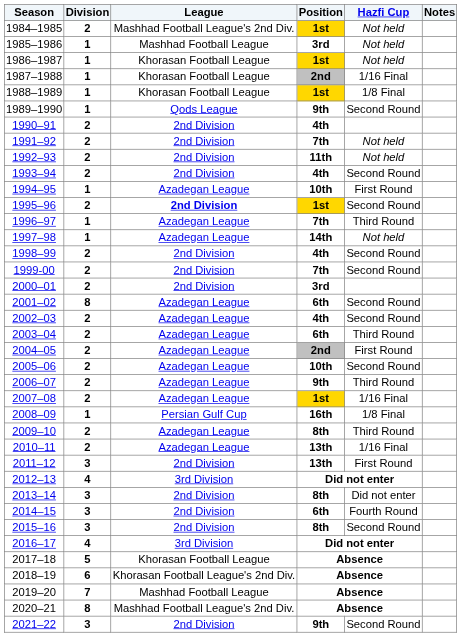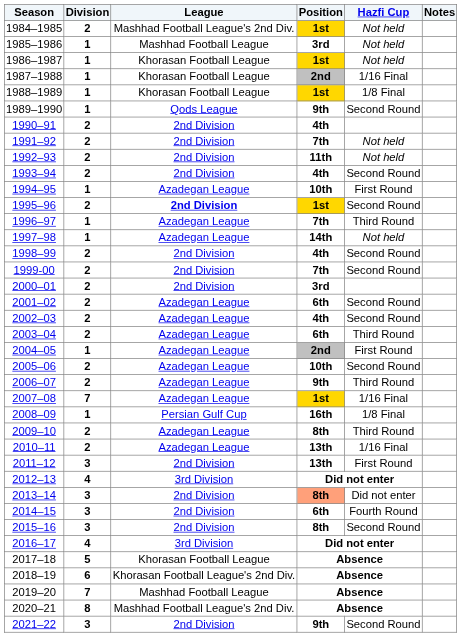2001–02 | Division: 8 -> 2
2004–05 | Division: 2 -> 1
2007–08 | Division: 2 -> 7
2013–14 | Position: no background -> lightsalmon background
